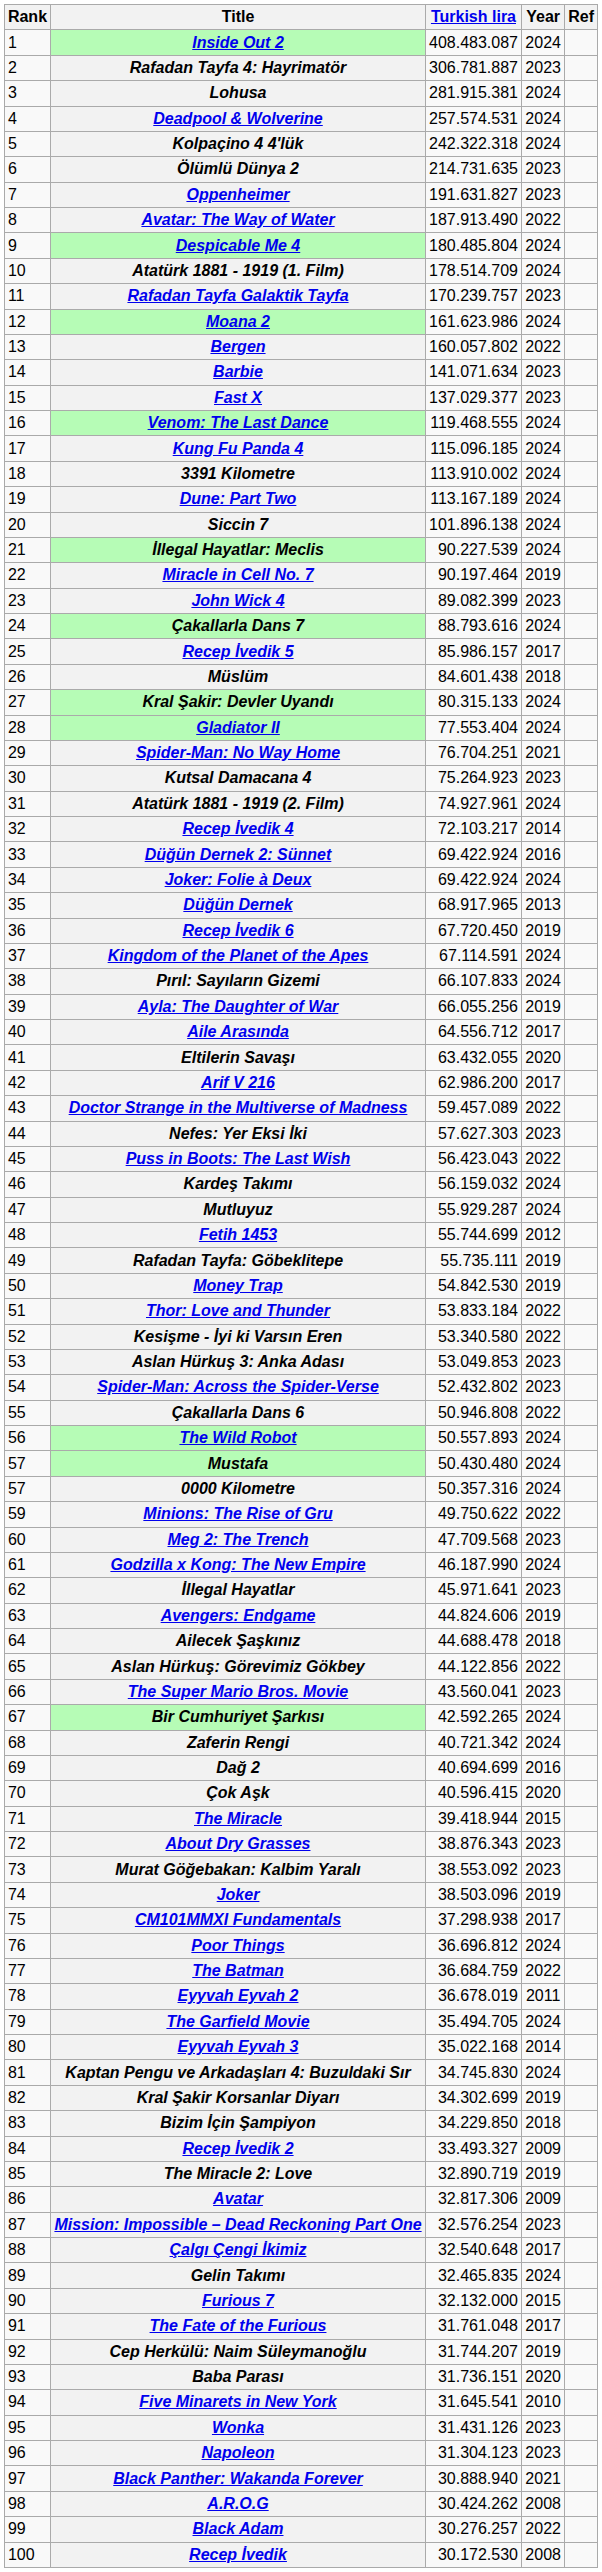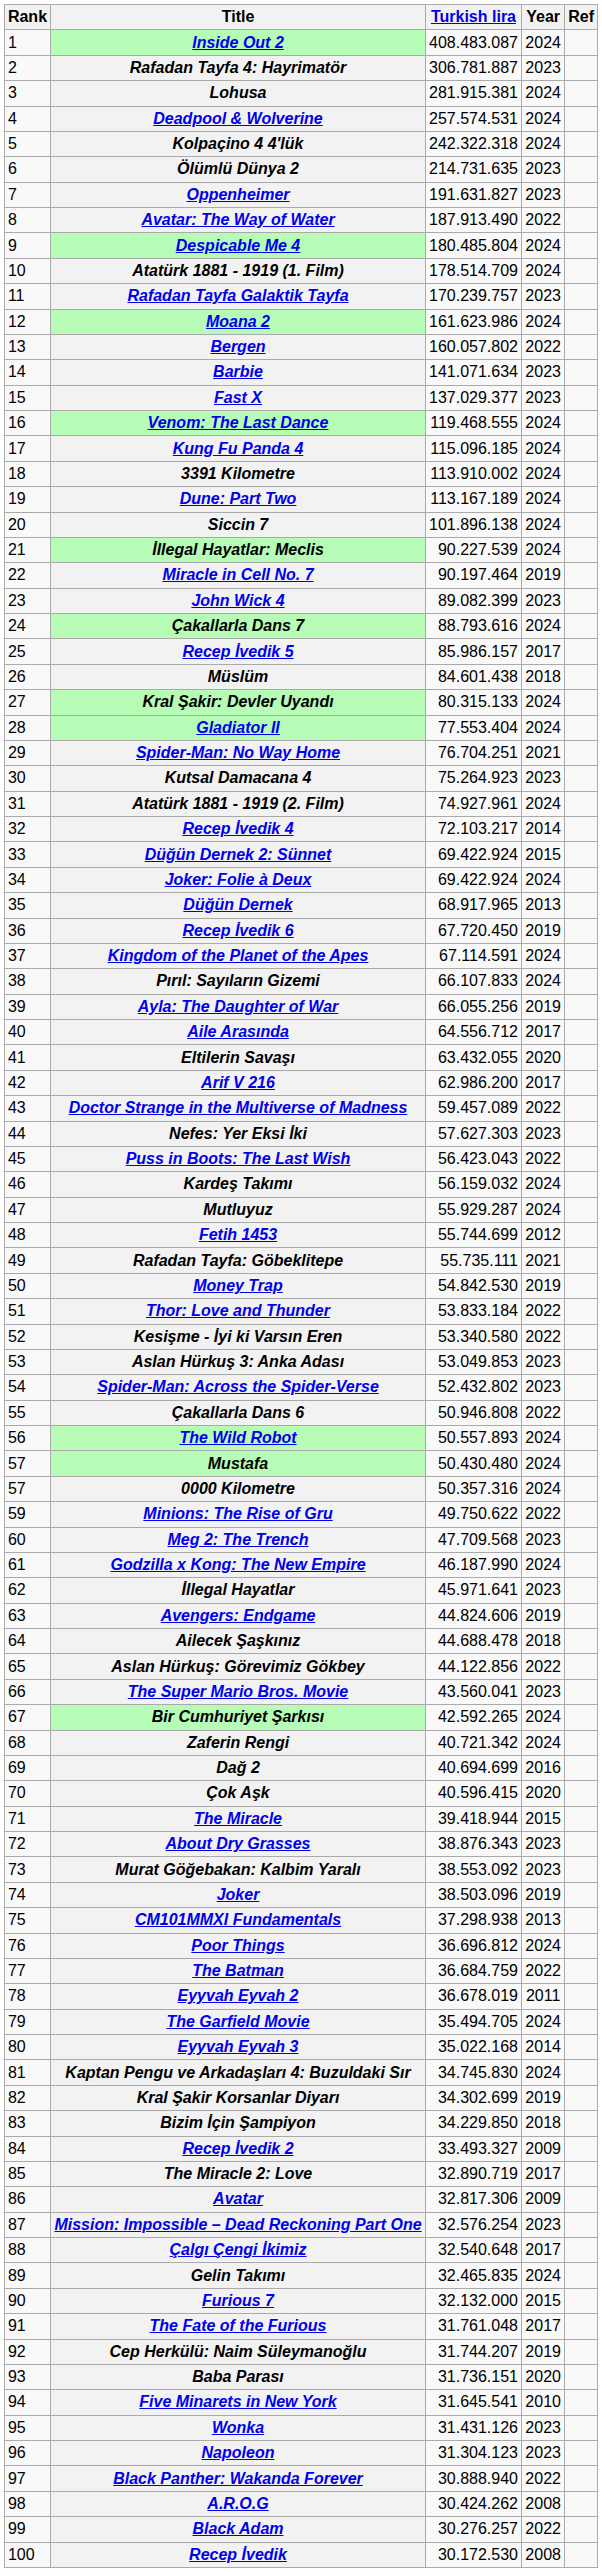Düğün Dernek 2: Sünnet | Year: 2016 -> 2015
Rafadan Tayfa: Göbeklitepe | Year: 2019 -> 2021
CM101MMXI Fundamentals | Year: 2017 -> 2013
The Miracle 2: Love | Year: 2019 -> 2017
Black Panther: Wakanda Forever | Year: 2021 -> 2022
